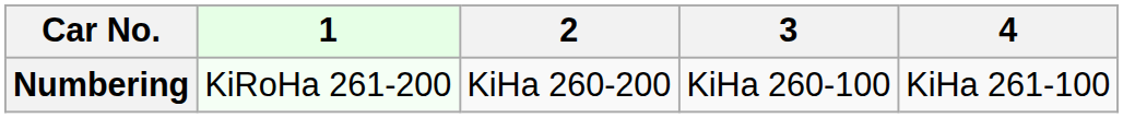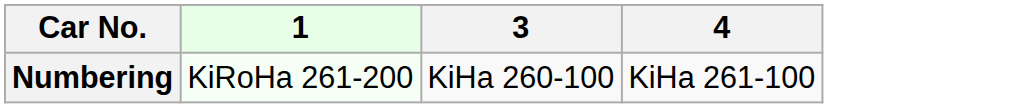- column: 2 | KiHa 260-200
